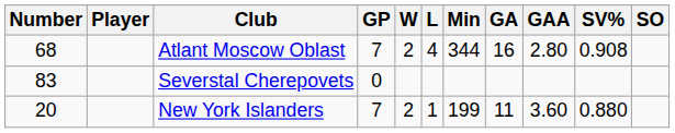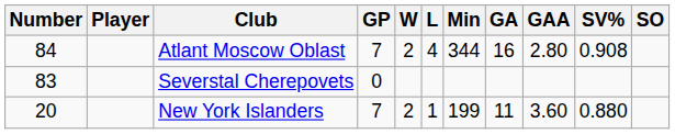Atlant Moscow Oblast | Number: 68 -> 84
